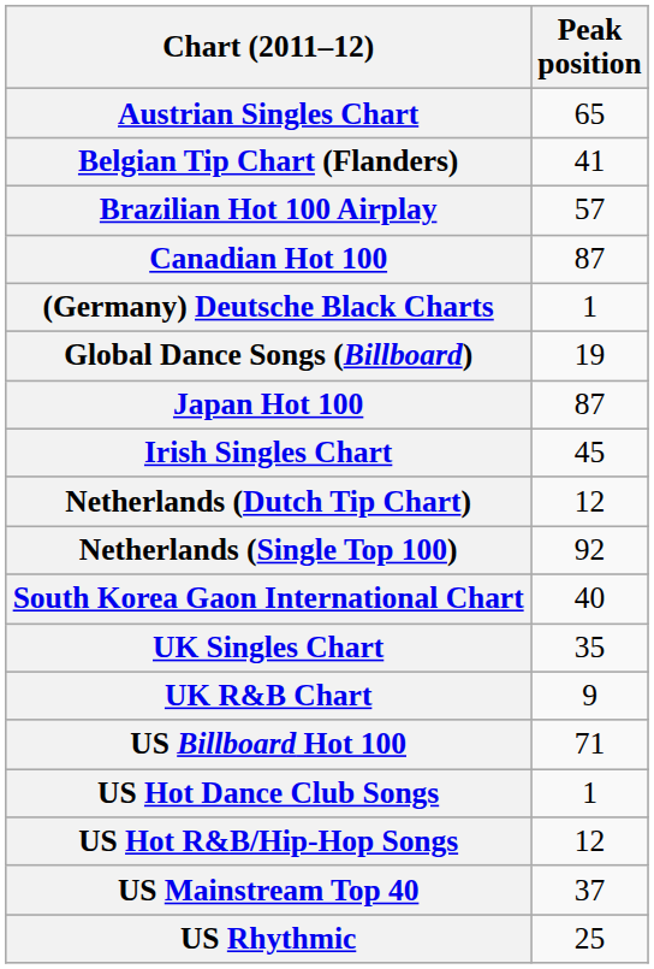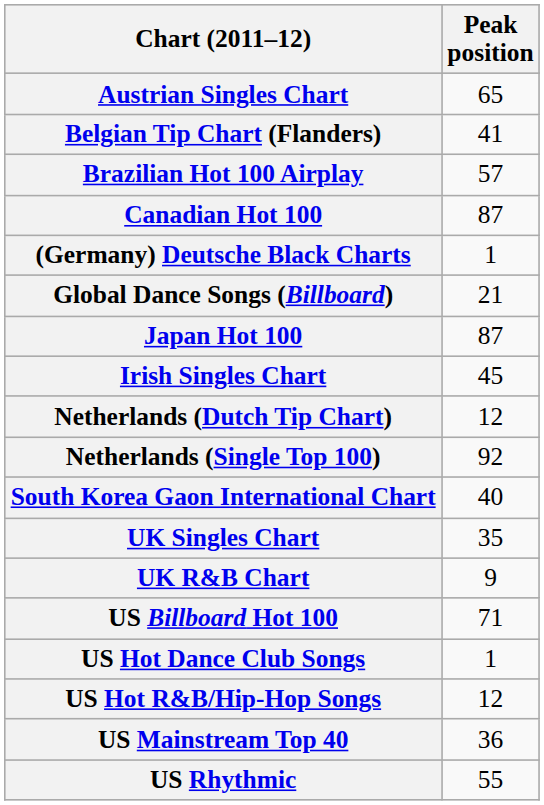Global Dance Songs (Billboard) | Peak position: 19 -> 21
US Mainstream Top 40 | Peak position: 37 -> 36
US Rhythmic | Peak position: 25 -> 55
